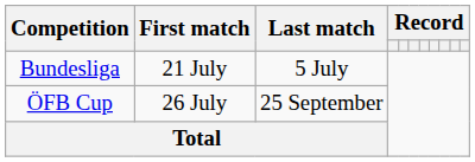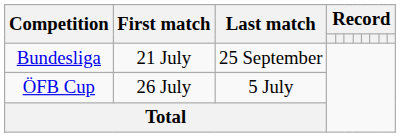Bundesliga | Last match: 5 July -> 25 September
ÖFB Cup | Last match: 25 September -> 5 July
